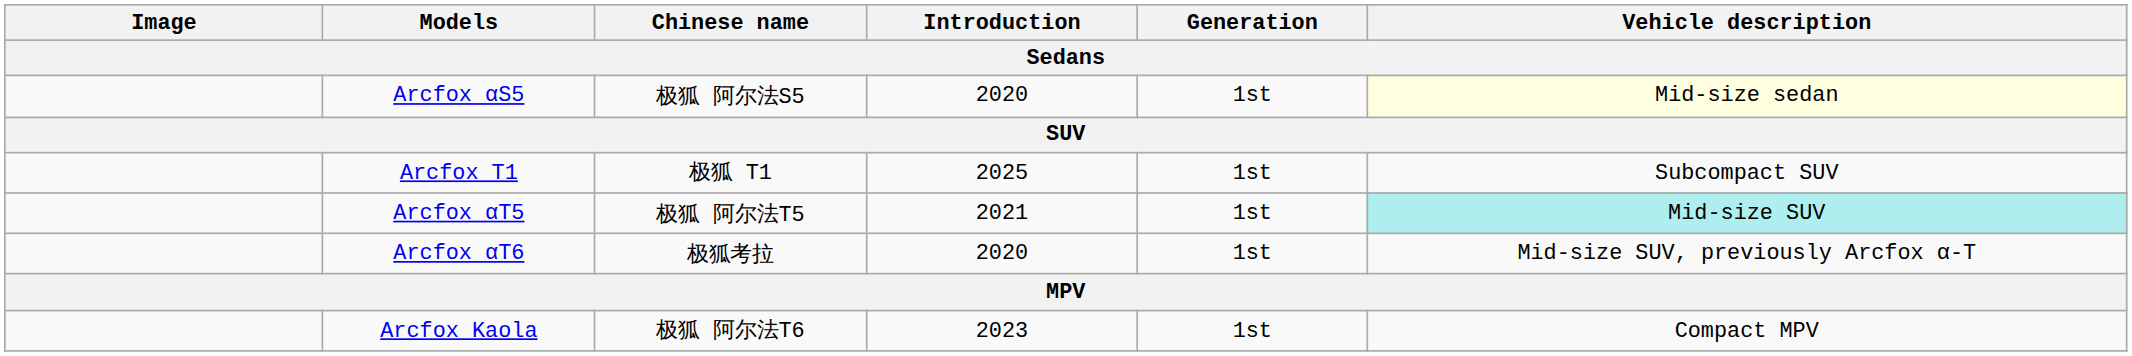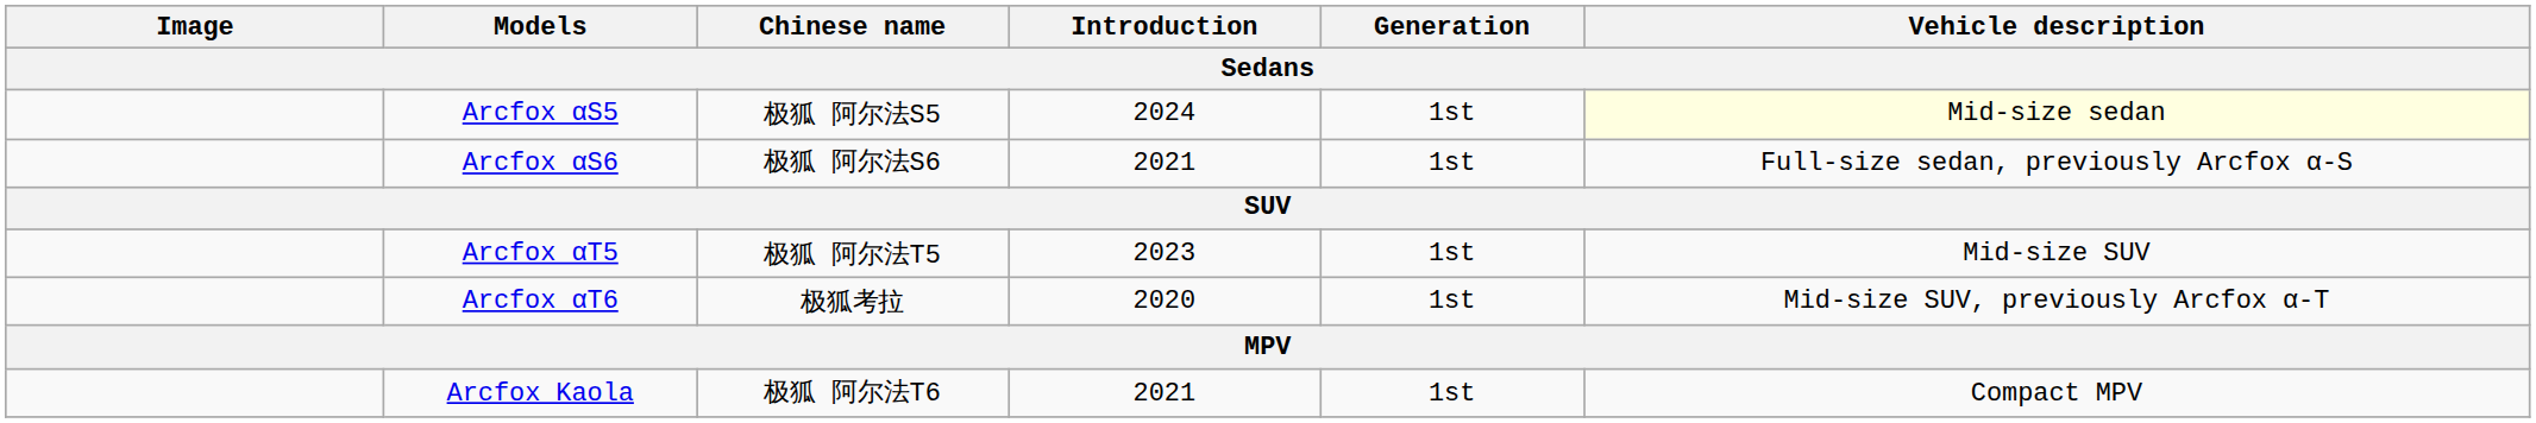Arcfox αS5 | Introduction: 2020 -> 2024
+ row: Arcfox αS6 | 极狐 阿尔法S6 | 2021 | 1st | Full-size sedan, previously Arcfox α-S
- row: Arcfox T1 | 极狐 T1 | 2025 | 1st | Subcompact SUV
Arcfox αT5 | Introduction: 2021 -> 2023
Arcfox αT5 | Vehicle description: paleturquoise background -> no background
Arcfox Kaola | Introduction: 2023 -> 2021
